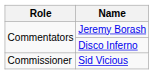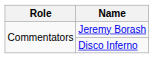- row: Commissioner | Sid Vicious
